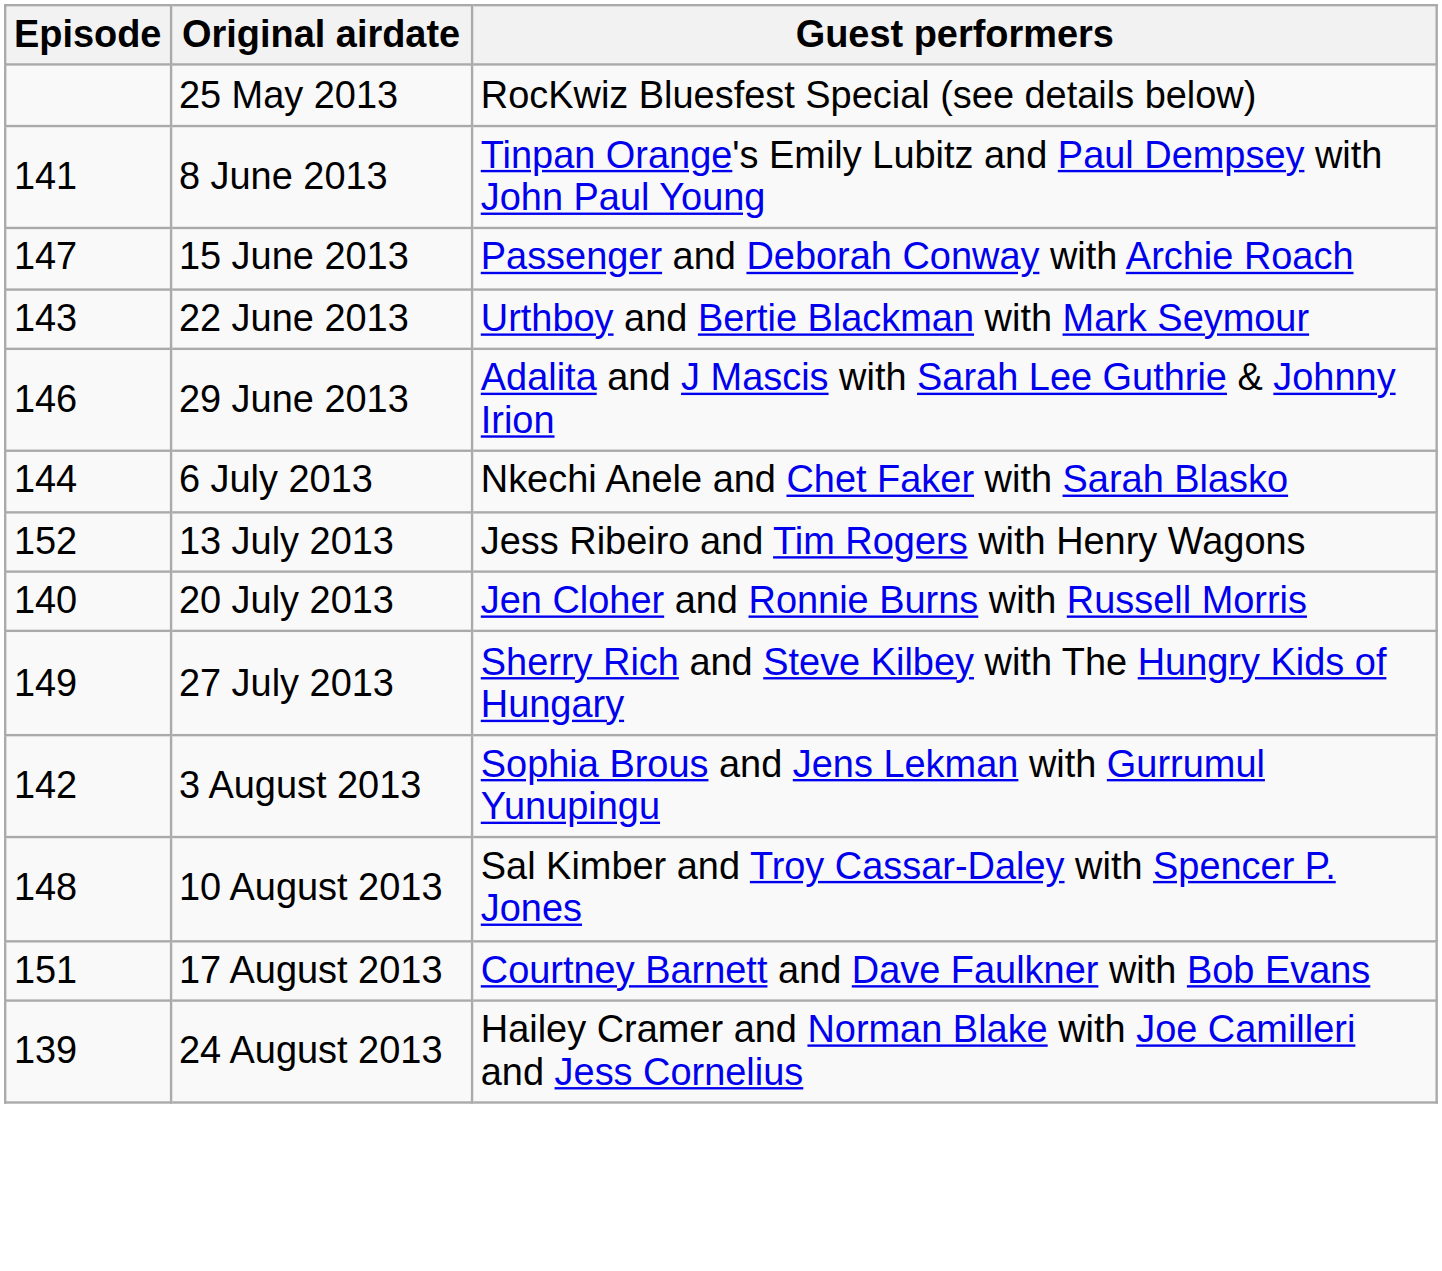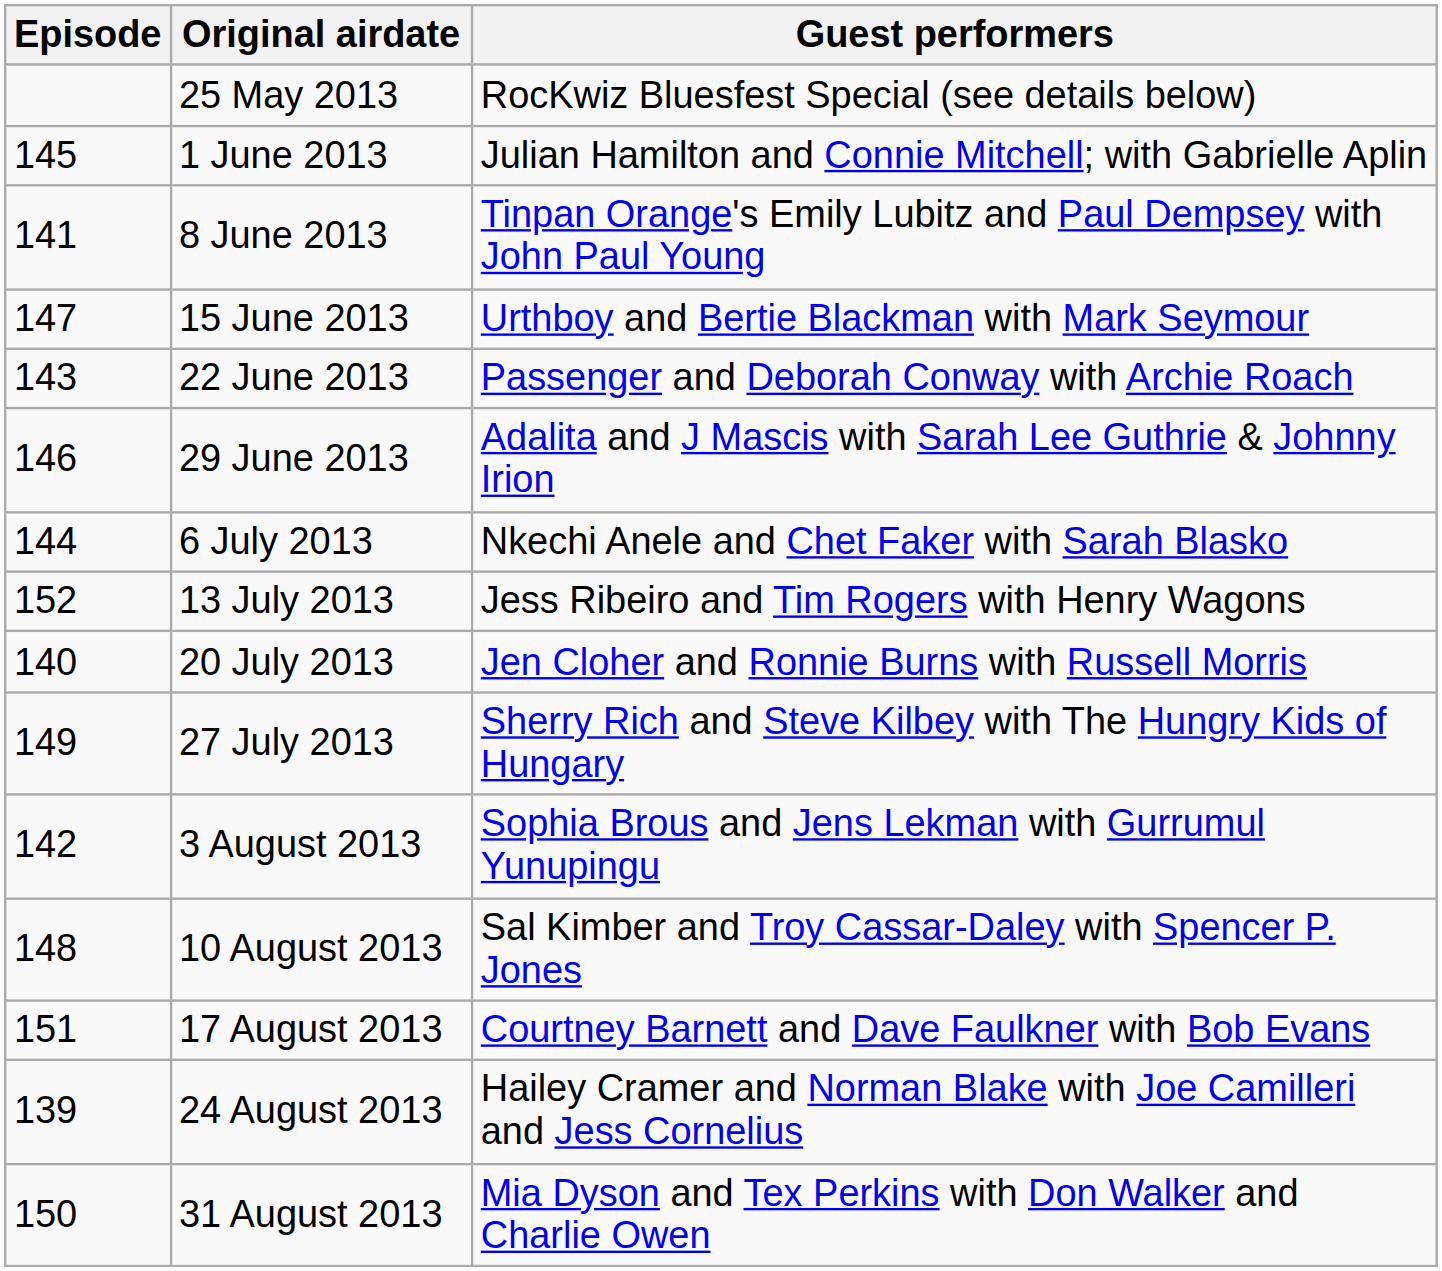+ row: 145 | 1 June 2013 | Julian Hamilton and Connie Mitchell; with Gabrielle Aplin
15 June 2013 | Guest performers: Passenger and Deborah Conway with Archie Roach -> Urthboy and Bertie Blackman with Mark Seymour
22 June 2013 | Guest performers: Urthboy and Bertie Blackman with Mark Seymour -> Passenger and Deborah Conway with Archie Roach
+ row: 150 | 31 August 2013 | Mia Dyson and Tex Perkins with Don Walker and Charlie Owen
